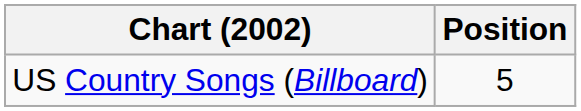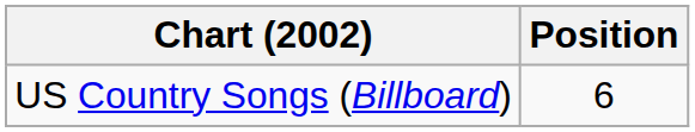US Country Songs (Billboard) | Position: 5 -> 6
